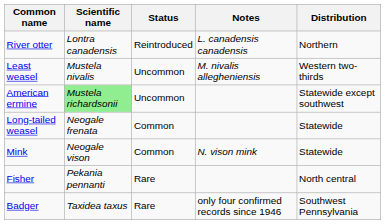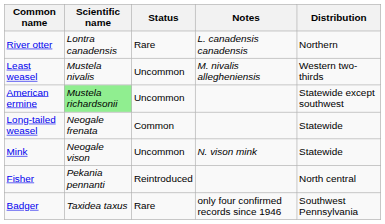River otter | Status: Reintroduced -> Rare
Mink | Status: Common -> Uncommon
Fisher | Status: Rare -> Reintroduced
